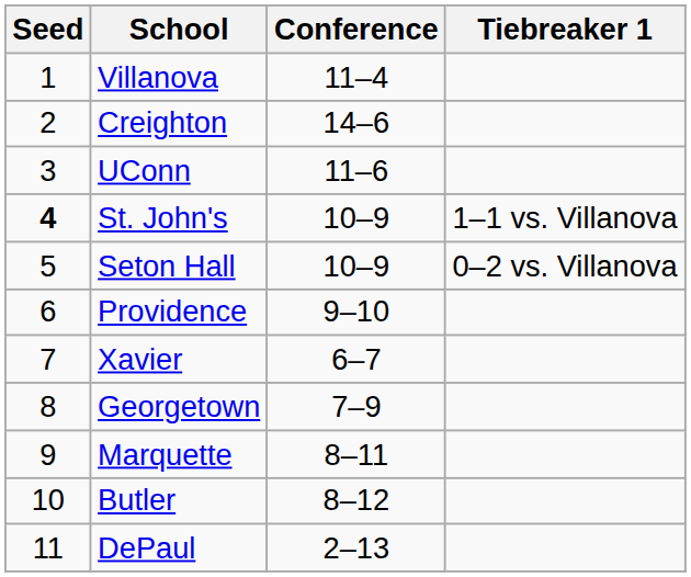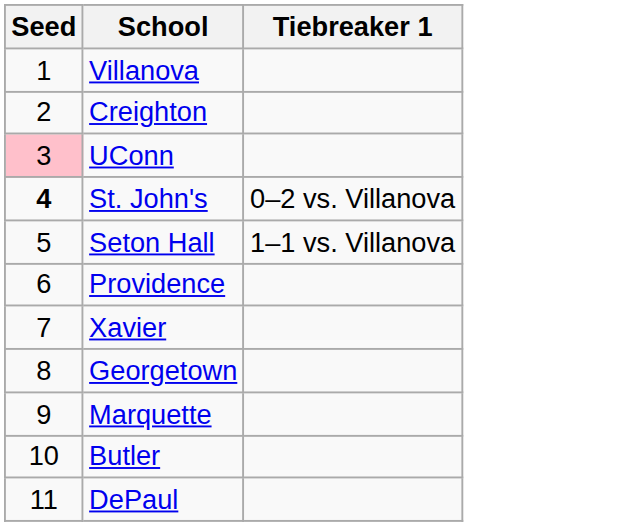- column: Conference | 11–4 | 14–6 | 11–6 | 10–9 | 10–9 | 9–10 | 6–7 | 7–9 | 8–11 | 8–12 | 2–13
UConn | Seed: no background -> pink background
St. John's | Tiebreaker 1: 1–1 vs. Villanova -> 0–2 vs. Villanova
Seton Hall | Tiebreaker 1: 0–2 vs. Villanova -> 1–1 vs. Villanova
